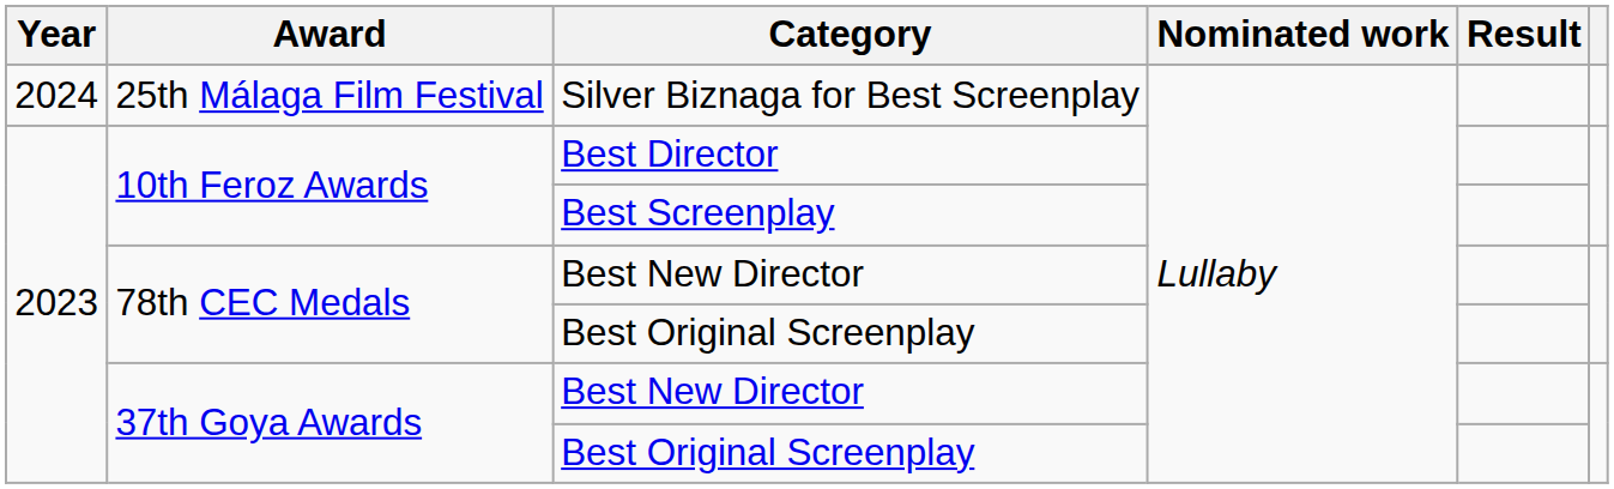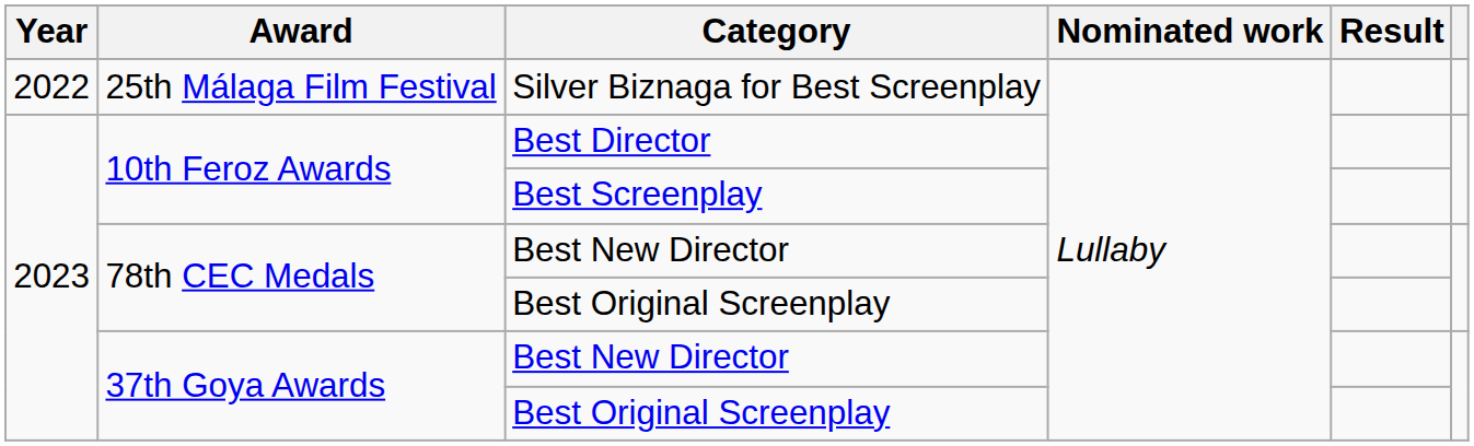Silver Biznaga for Best Screenplay | Year: 2024 -> 2022
